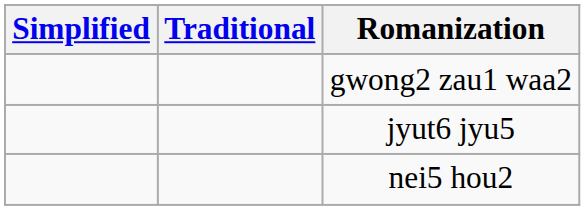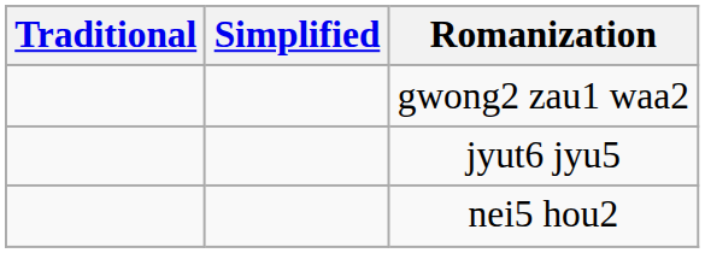columns swapped: Traditional <-> Simplified
